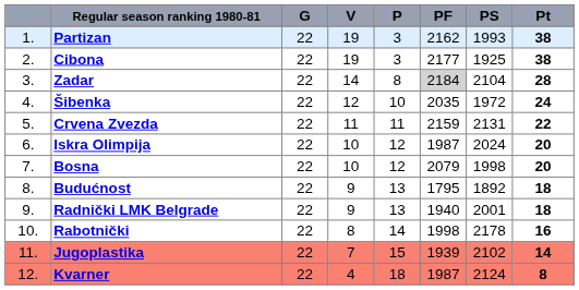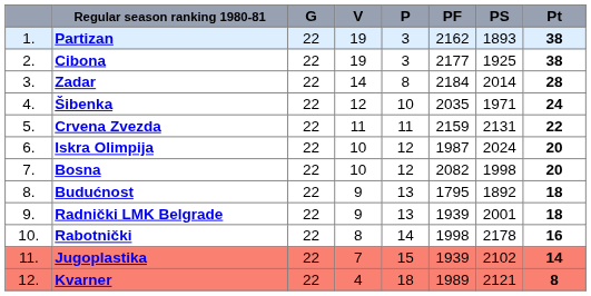Partizan | PS: 1993 -> 1893
Zadar | PF: lightgrey background -> no background
Zadar | PS: 2104 -> 2014
Šibenka | PS: 1972 -> 1971
Bosna | PF: 2079 -> 2082
Radnički LMK Belgrade | PF: 1940 -> 1939
Kvarner | PF: 1987 -> 1989
Kvarner | PS: 2124 -> 2121
